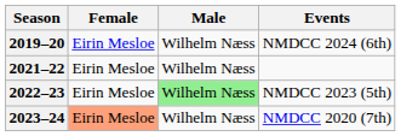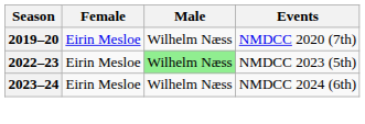2019–20 | Events: NMDCC 2024 (6th) -> NMDCC 2020 (7th)
- row: 2021–22 | Eirin Mesloe | Wilhelm Næss
2023–24 | Female: lightsalmon background -> no background
2023–24 | Events: NMDCC 2020 (7th) -> NMDCC 2024 (6th)
